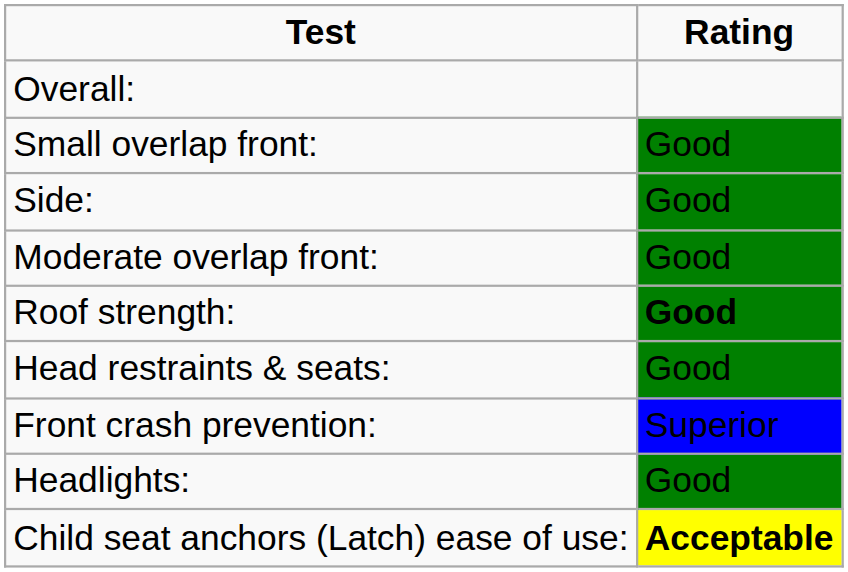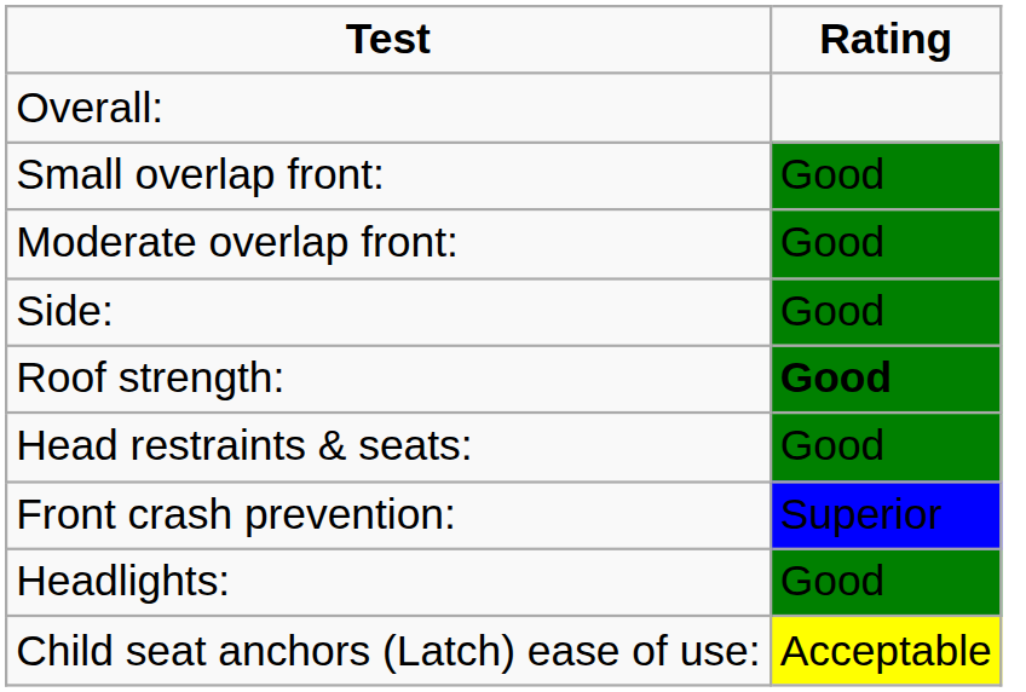rows swapped: Moderate overlap front: <-> Side:
Child seat anchors (Latch) ease of use: | Rating: bold -> normal
